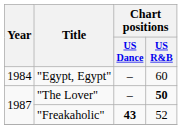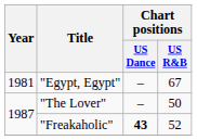"Egypt, Egypt" | Year: 1984 -> 1981
"Egypt, Egypt" | Chart positions / US R&B: 60 -> 67
"The Lover" | Chart positions / US R&B: bold -> normal
